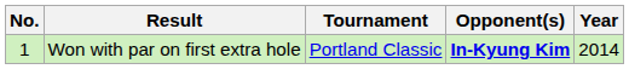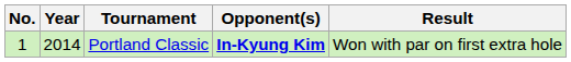columns swapped: Year <-> Result
